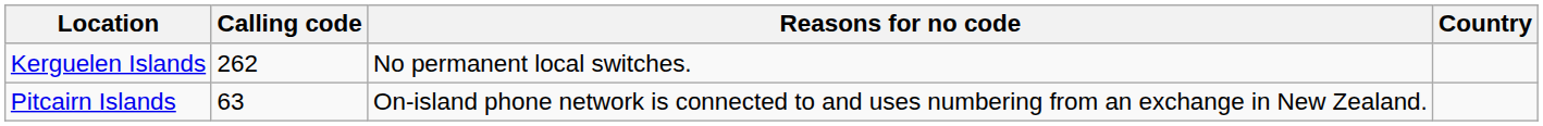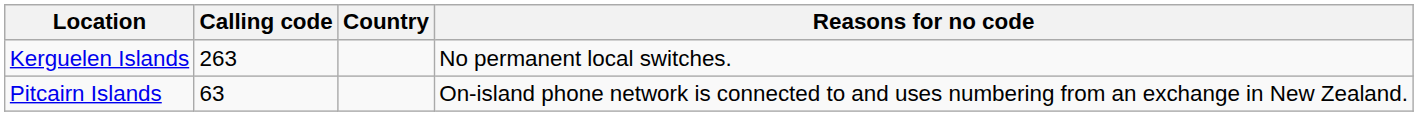columns swapped: Country <-> Reasons for no code
Kerguelen Islands | Calling code: 262 -> 263
